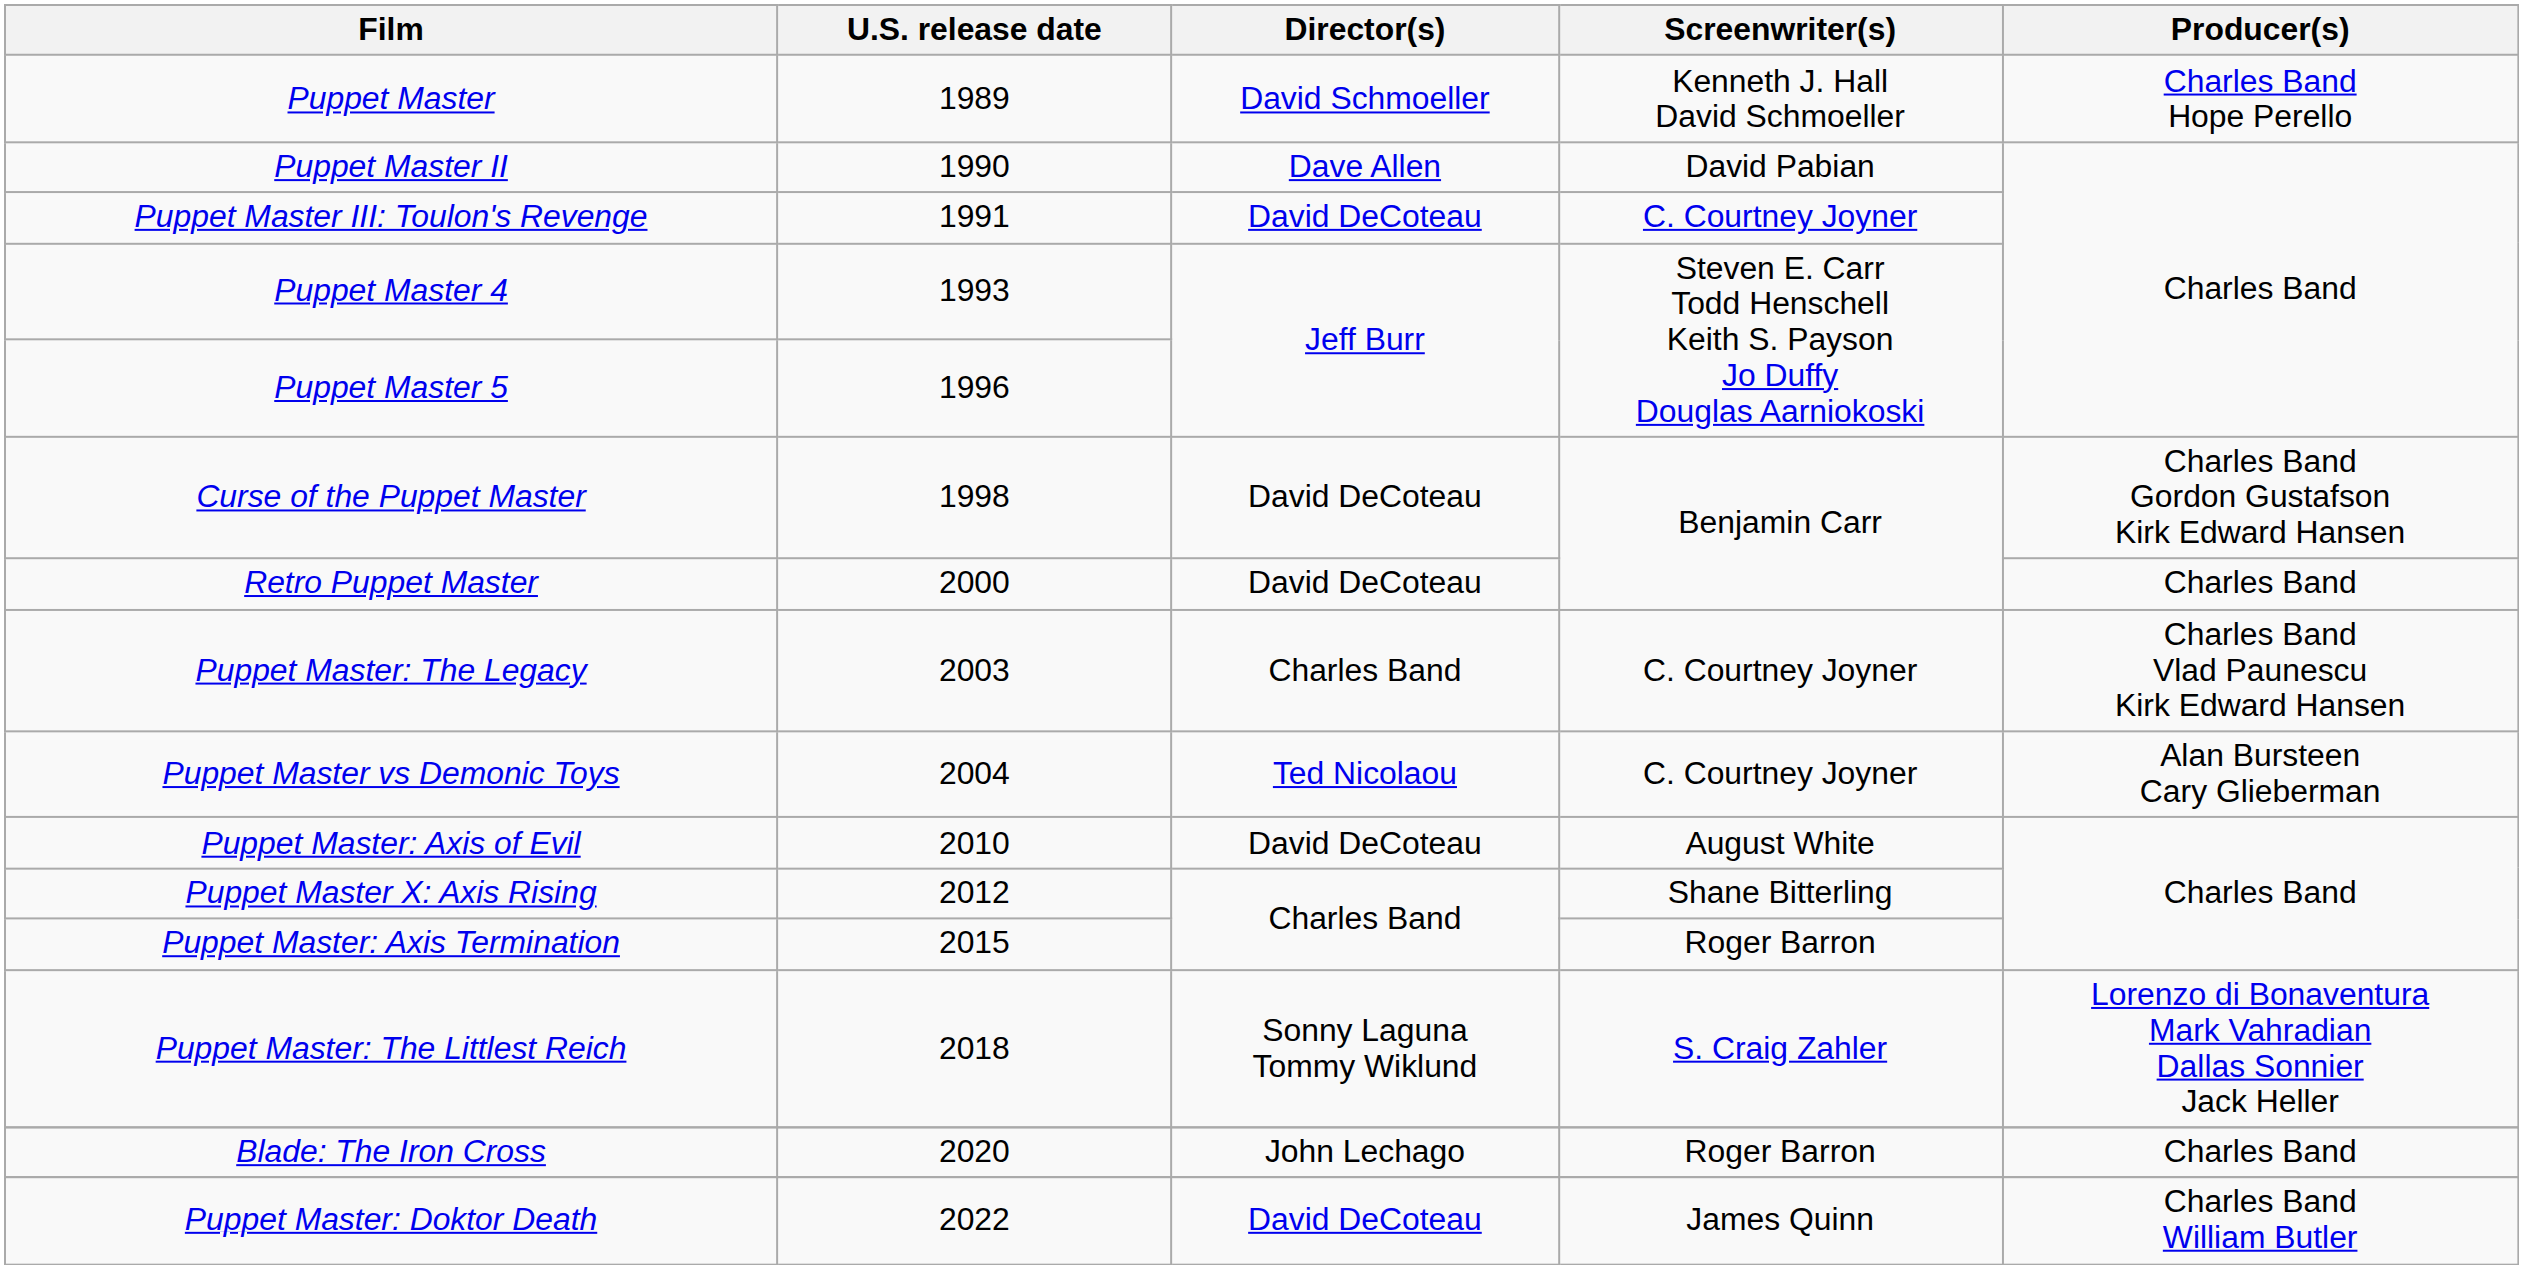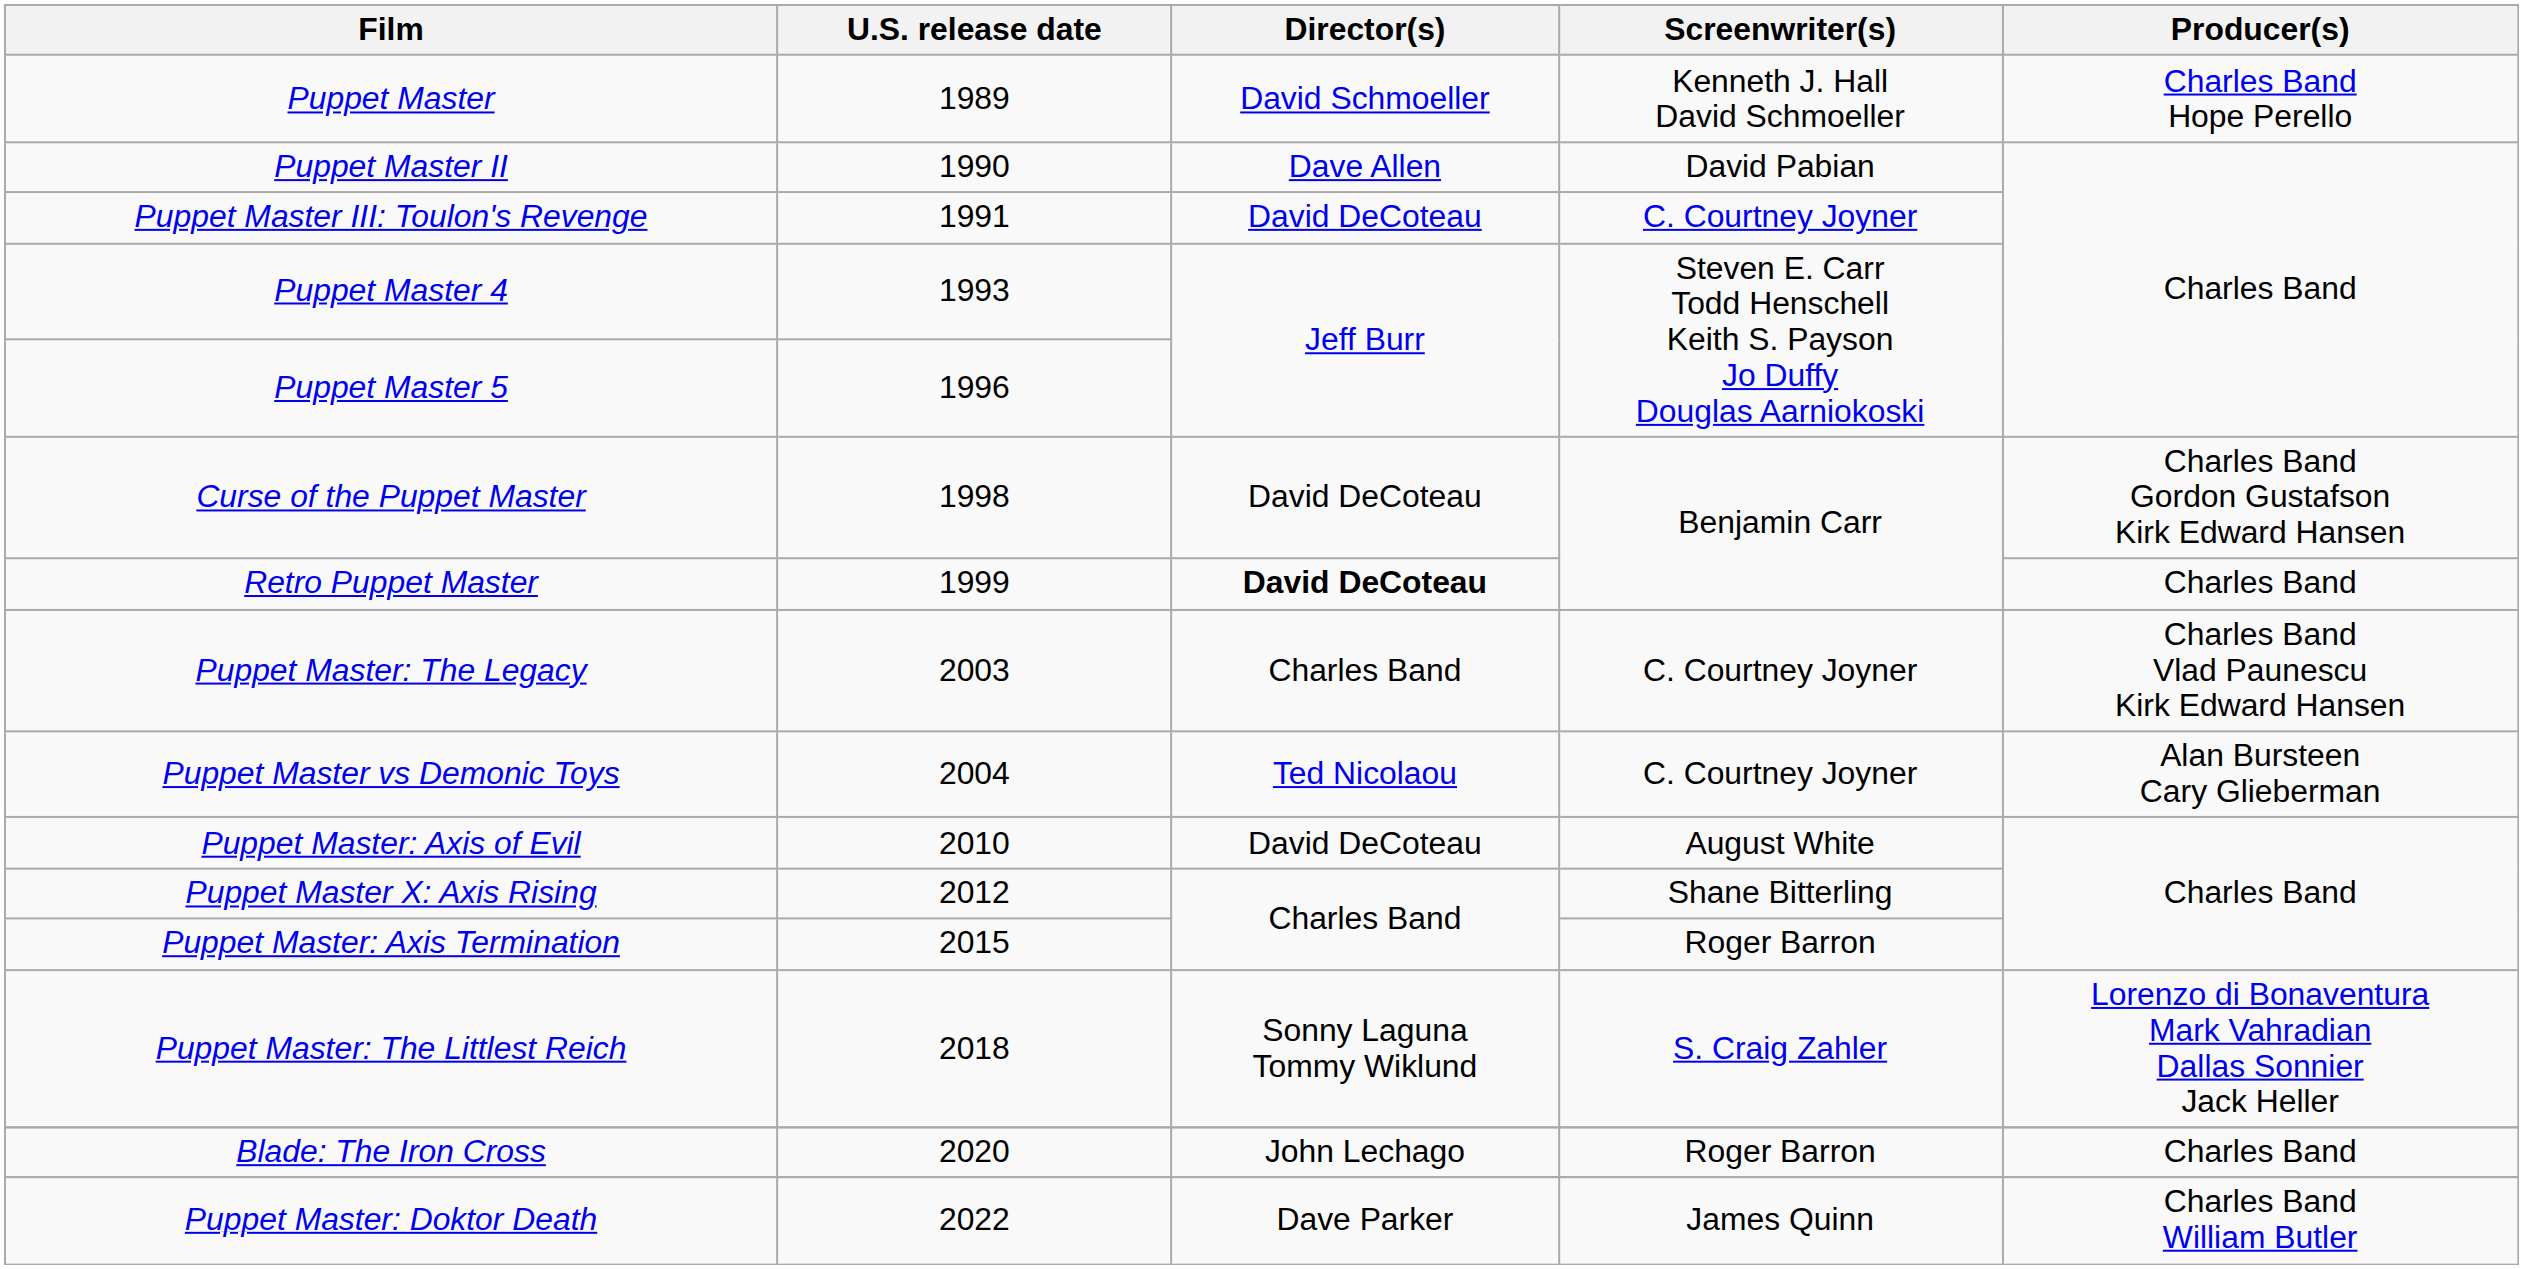Retro Puppet Master | U.S. release date: 2000 -> 1999
Retro Puppet Master | Director(s): normal -> bold
Puppet Master: Doktor Death | Director(s): David DeCoteau -> Dave Parker
